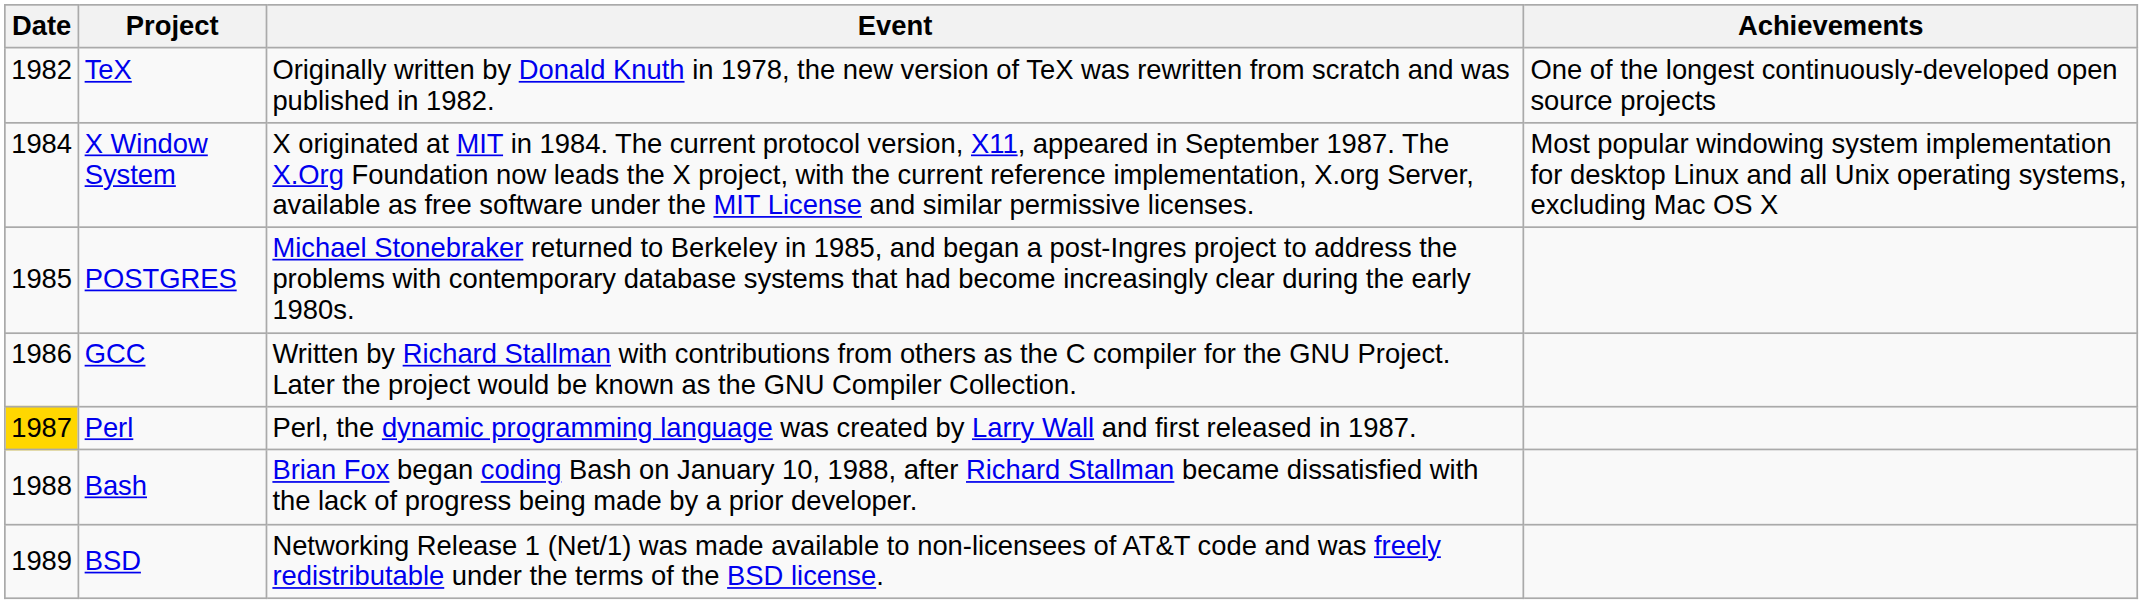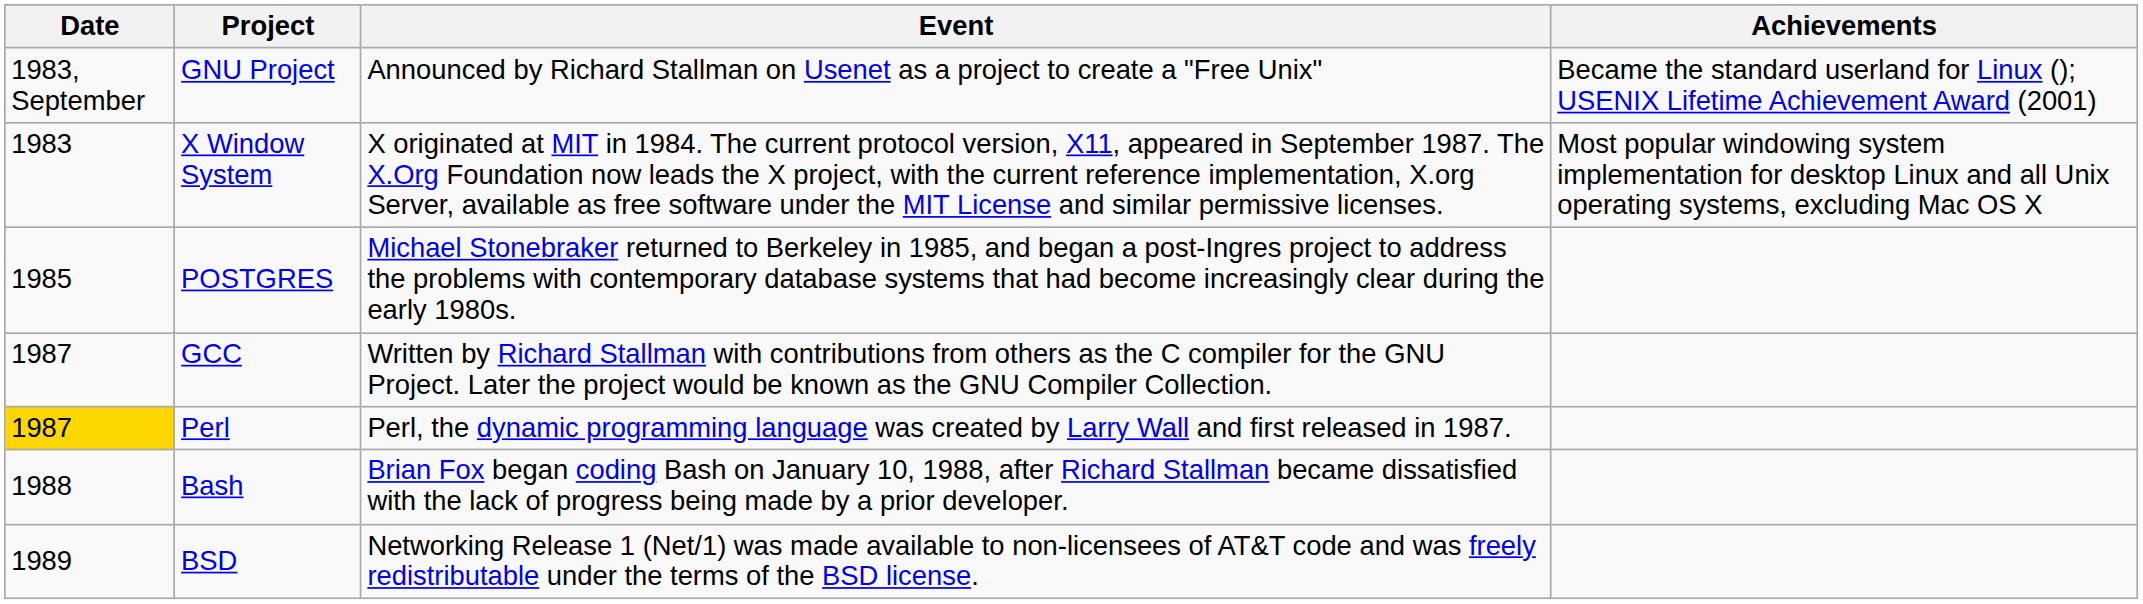- row: 1982 | TeX | Originally written by Donald Knuth in 1978, the new version of TeX was rewritten from scratch and was published in 1982. | One of the longest continuously-developed open source projects
+ row: 1983, September | GNU Project | Announced by Richard Stallman on Usenet as a project to create a "Free Unix" | Became the standard userland for Linux (); USENIX Lifetime Achievement Award (2001)
X Window System | Date: 1984 -> 1983
GCC | Date: 1986 -> 1987
